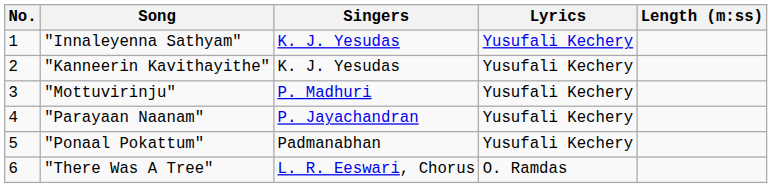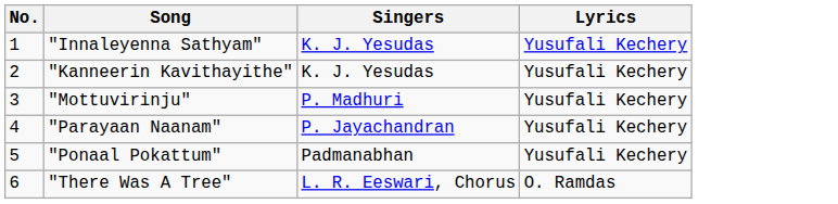- column: Length (m:ss)
